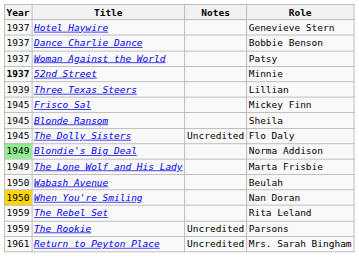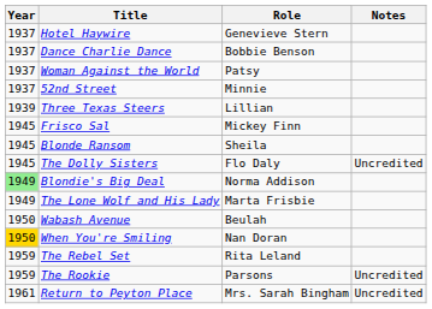columns swapped: Role <-> Notes
52nd Street | Year: bold -> normal
